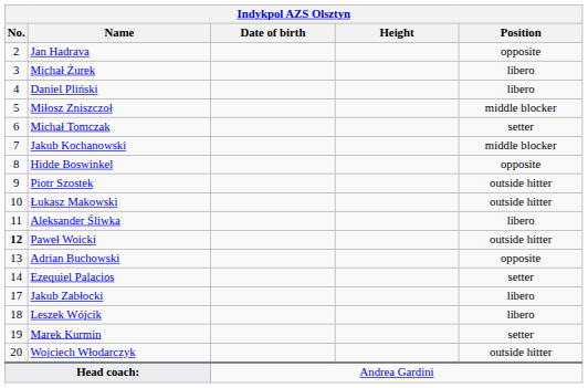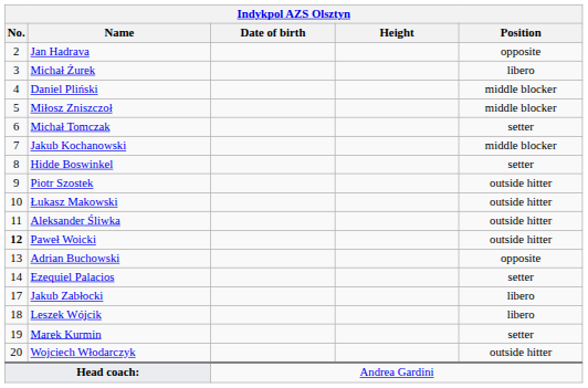Daniel Pliński | Position: libero -> middle blocker
Hidde Boswinkel | Position: opposite -> setter
Aleksander Śliwka | Position: libero -> outside hitter
